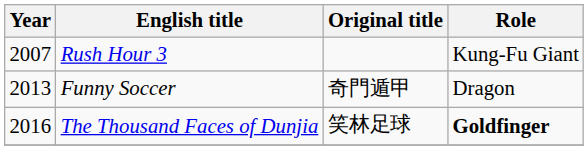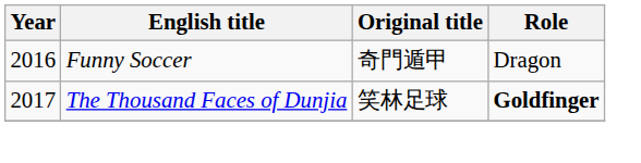- row: 2007 | Rush Hour 3 | Kung-Fu Giant
Funny Soccer | Year: 2013 -> 2016
The Thousand Faces of Dunjia | Year: 2016 -> 2017
